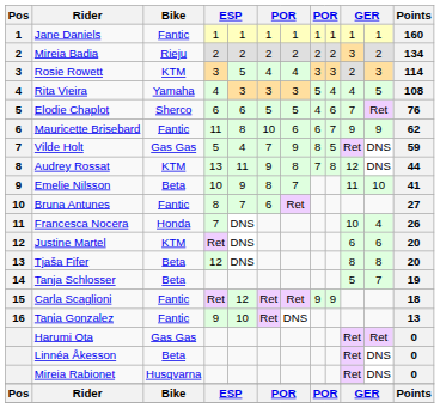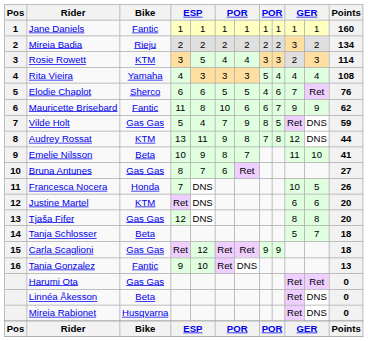Rita Vieira | column 11: 5 -> 4
Bruna Antunes | Bike: Fantic -> Gas Gas
Francesca Nocera | column 11: 4 -> 5
Tjaša Fifer | Bike: Beta -> Gas Gas
Tanja Schlosser | Points: 19 -> 18
Carla Scaglioni | Bike: Fantic -> Gas Gas
